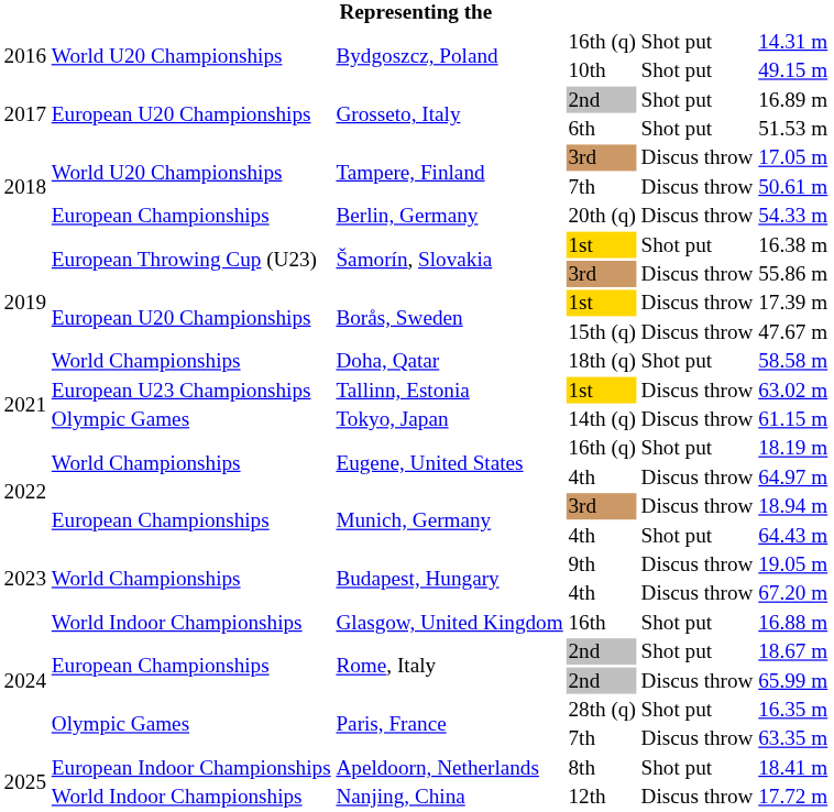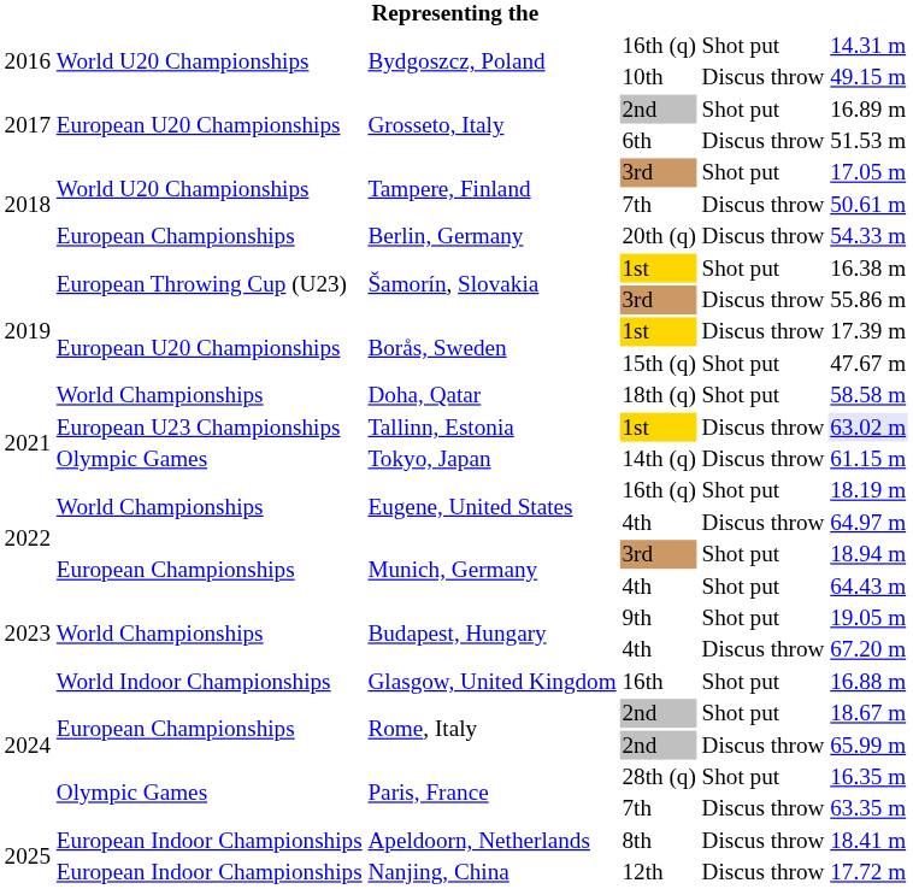Bydgoszcz, Poland / 10th | column 5: Shot put -> Discus throw
Grosseto, Italy / 6th | column 5: Shot put -> Discus throw
Tampere, Finland / 3rd | column 5: Discus throw -> Shot put
Borås, Sweden / 15th (q) | column 5: Discus throw -> Shot put
Tallinn, Estonia | column 6: no background -> lavender background
Munich, Germany / 3rd | column 5: Discus throw -> Shot put
Budapest, Hungary / 9th | column 5: Discus throw -> Shot put
Apeldoorn, Netherlands | column 5: Shot put -> Discus throw
Nanjing, China | column 2: World Indoor Championships -> European Indoor Championships
